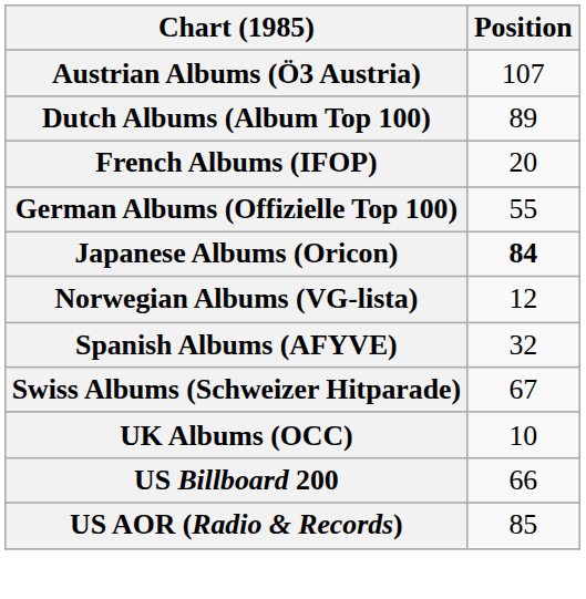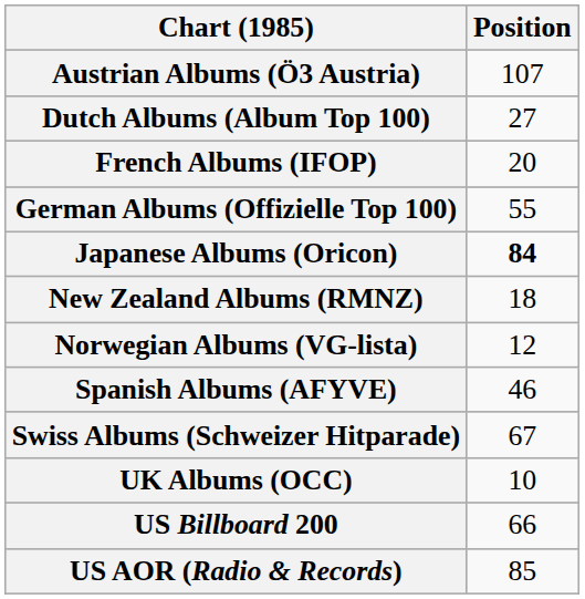Dutch Albums (Album Top 100) | Position: 89 -> 27
+ row: New Zealand Albums (RMNZ) | 18
Spanish Albums (AFYVE) | Position: 32 -> 46
